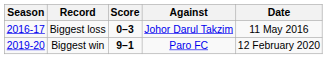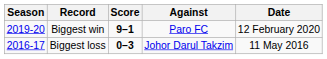rows swapped: Biggest win <-> Biggest loss
